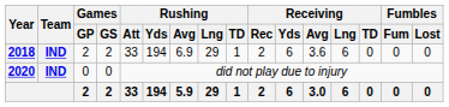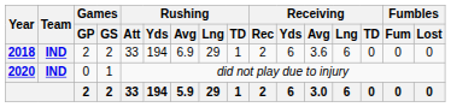2020 | Games / GS: 0 -> 1
